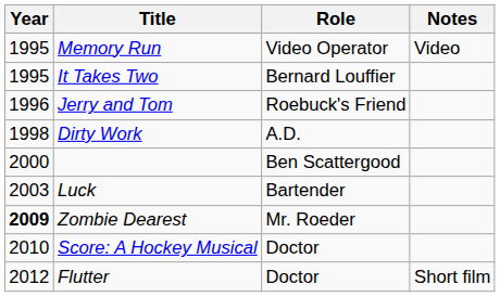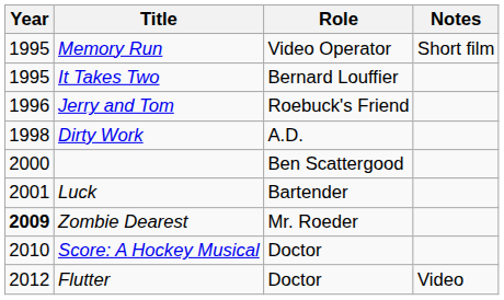Memory Run | Notes: Video -> Short film
Luck | Year: 2003 -> 2001
Flutter | Notes: Short film -> Video
